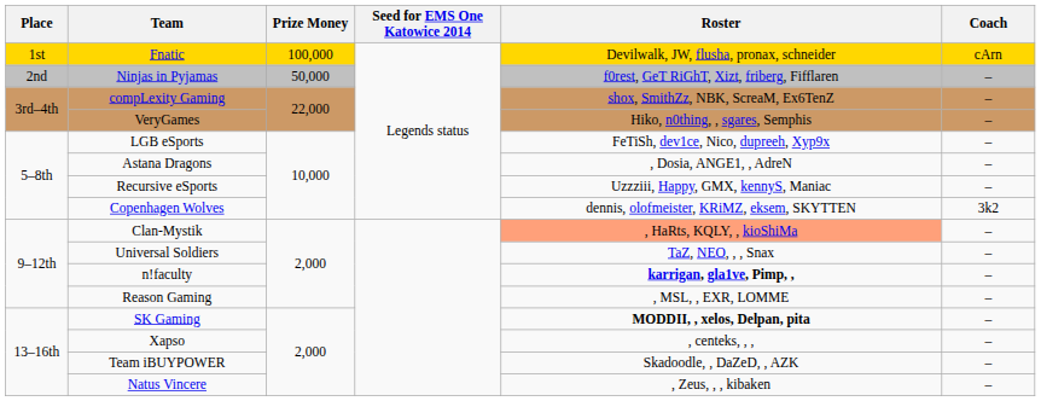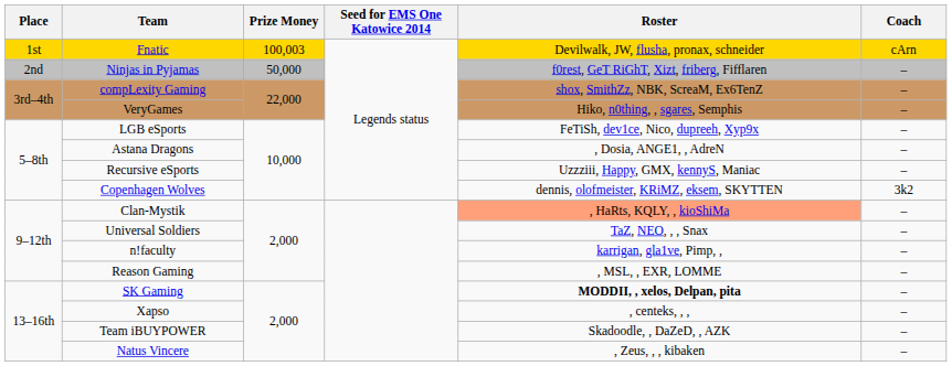Fnatic | Prize Money: 100,000 -> 100,003
n!faculty | Roster: bold -> normal
